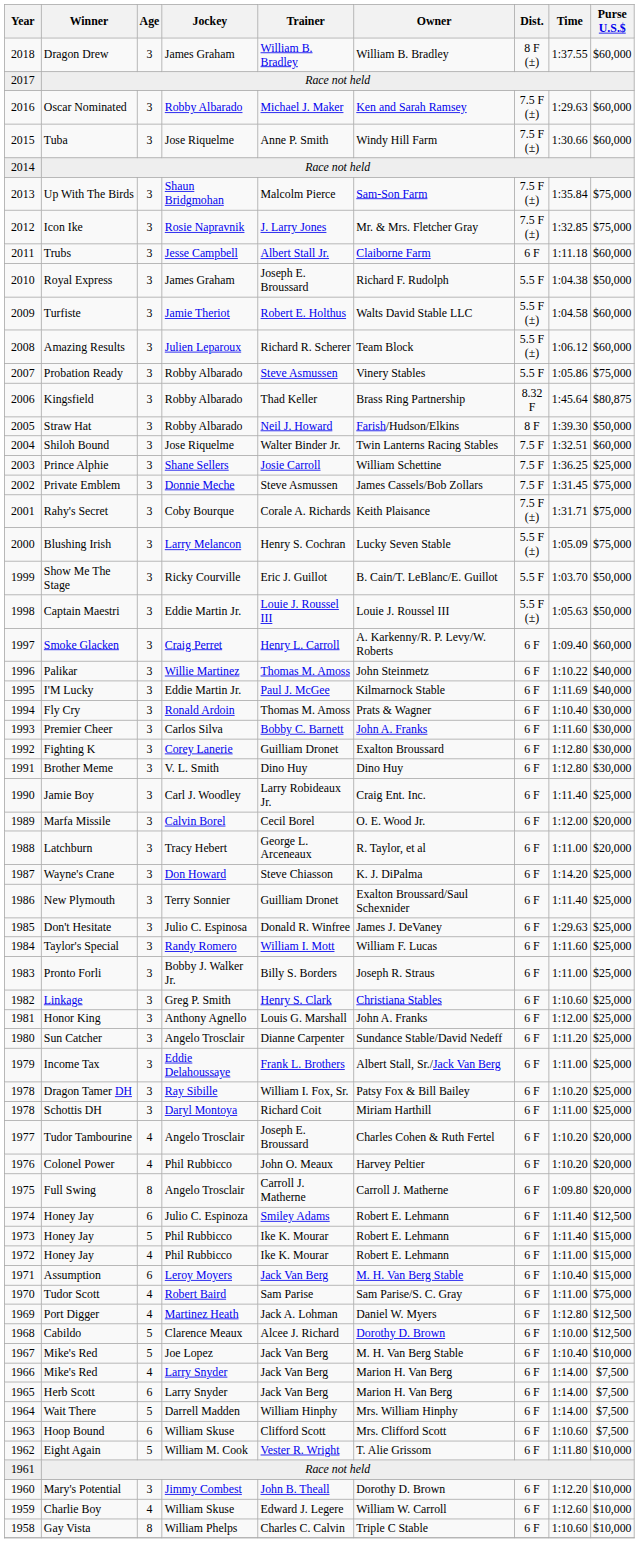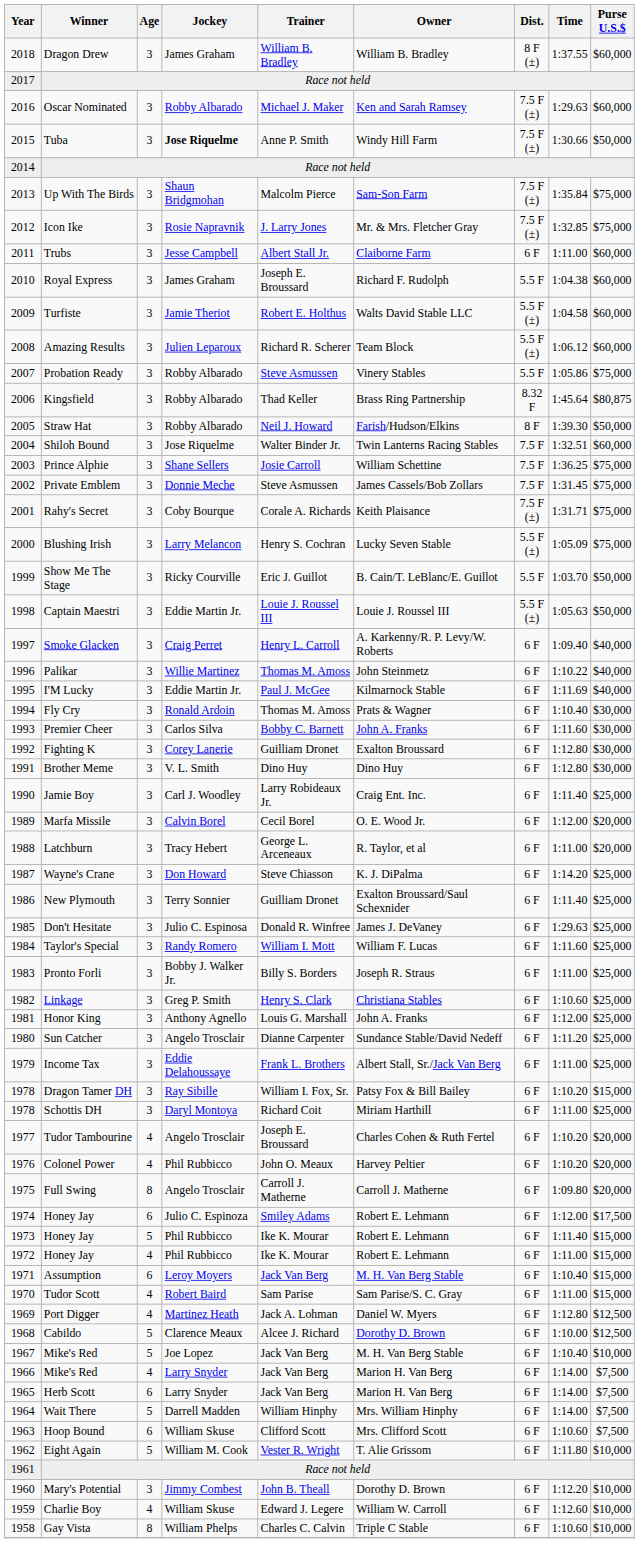Tuba | Jockey: normal -> bold
Tuba | Purse U.S.$: $60,000 -> $50,000
Trubs | Time: 1:11.18 -> 1:11.00
Royal Express | Purse U.S.$: $50,000 -> $60,000
Prince Alphie | Purse U.S.$: $25,000 -> $75,000
Smoke Glacken | Purse U.S.$: $60,000 -> $40,000
Dragon Tamer DH | Purse U.S.$: $25,000 -> $15,000
1974 / Honey Jay | Time: 1:11.40 -> 1:12.00
1974 / Honey Jay | Purse U.S.$: $12,500 -> $17,500
Tudor Scott | Purse U.S.$: $75,000 -> $15,000
